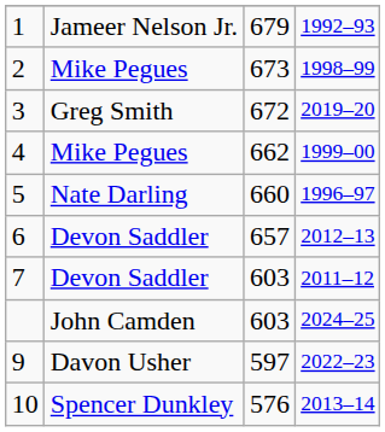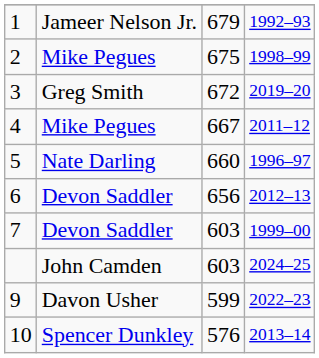2 | column 3: 673 -> 675
4 | column 3: 662 -> 667
4 | column 4: 1999–00 -> 2011–12
6 | column 3: 657 -> 656
7 | column 4: 2011–12 -> 1999–00
9 | column 3: 597 -> 599
